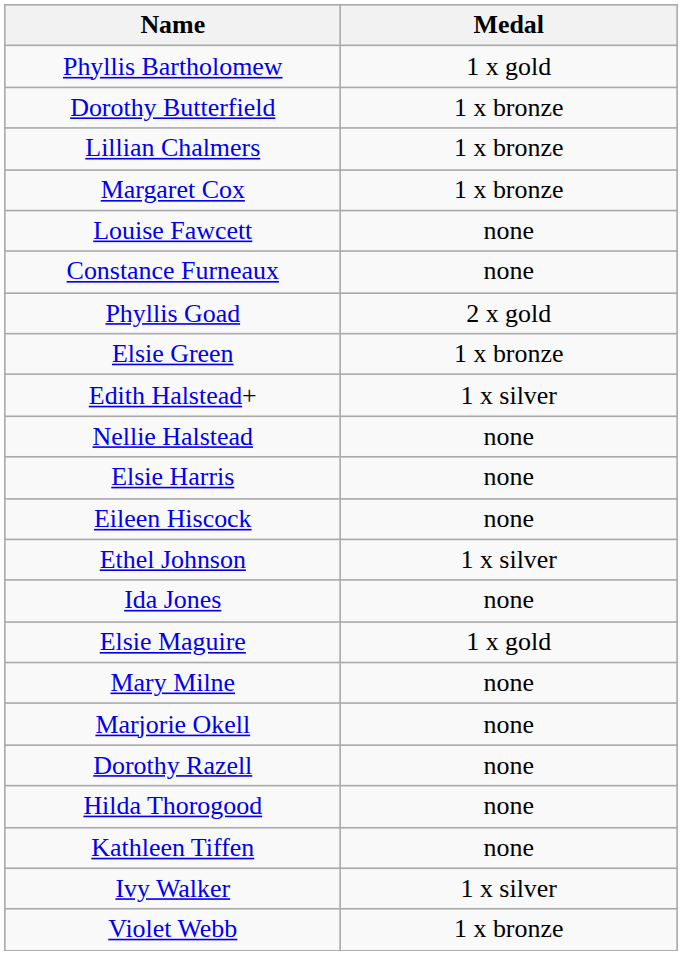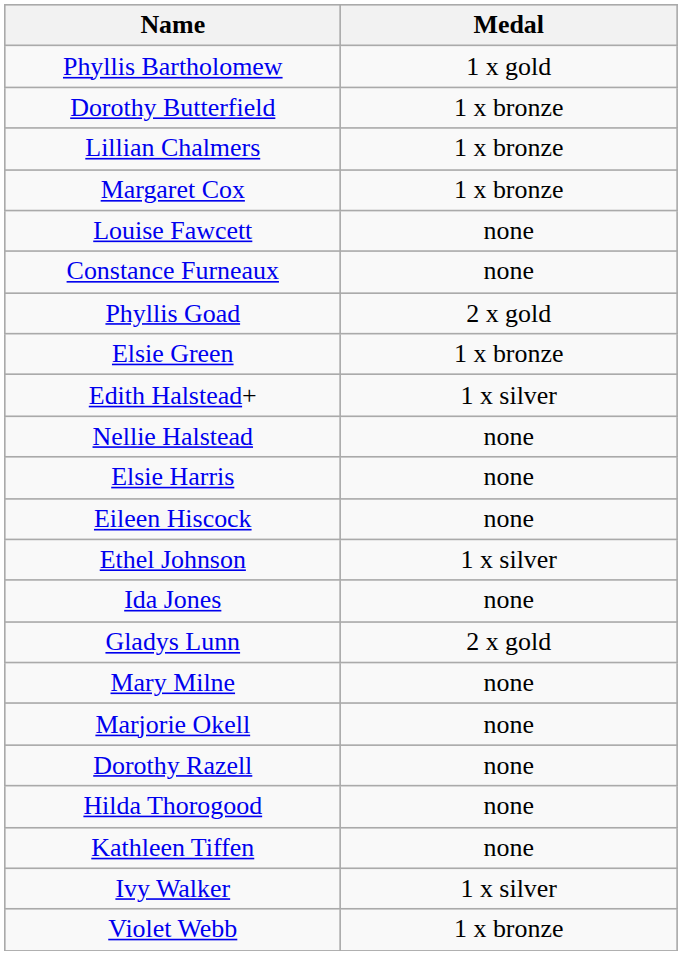+ row: Gladys Lunn | 2 x gold
- row: Elsie Maguire | 1 x gold
